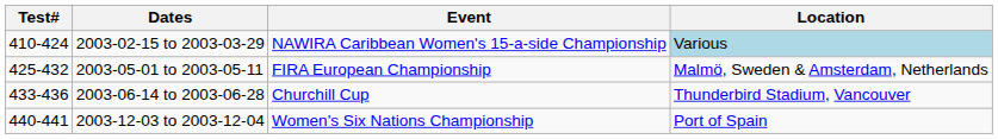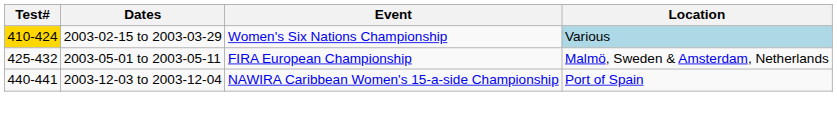2003-02-15 to 2003-03-29 | Test#: no background -> gold background
2003-02-15 to 2003-03-29 | Event: NAWIRA Caribbean Women's 15-a-side Championship -> Women's Six Nations Championship
- row: 433-436 | 2003-06-14 to 2003-06-28 | Churchill Cup | Thunderbird Stadium, Vancouver
2003-12-03 to 2003-12-04 | Event: Women's Six Nations Championship -> NAWIRA Caribbean Women's 15-a-side Championship
